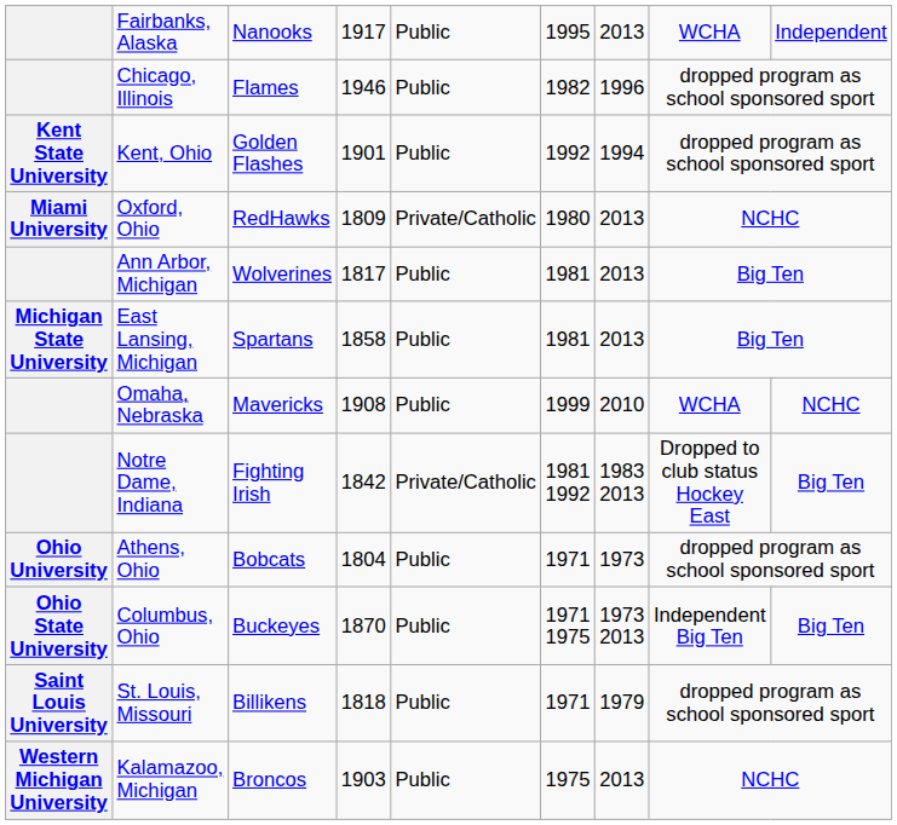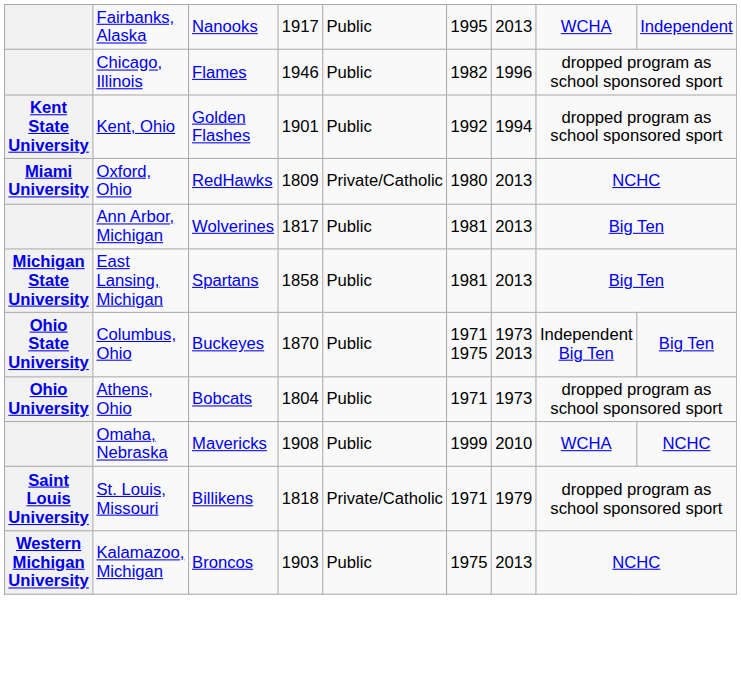rows swapped: Omaha, Nebraska <-> Columbus, Ohio
- row: Notre Dame, Indiana | Fighting Irish | 1842 | Private/Catholic | 1981 1992 | 1983 2013 | Dropped to club status Hockey East | Big Ten
St. Louis, Missouri | column 5: Public -> Private/Catholic
